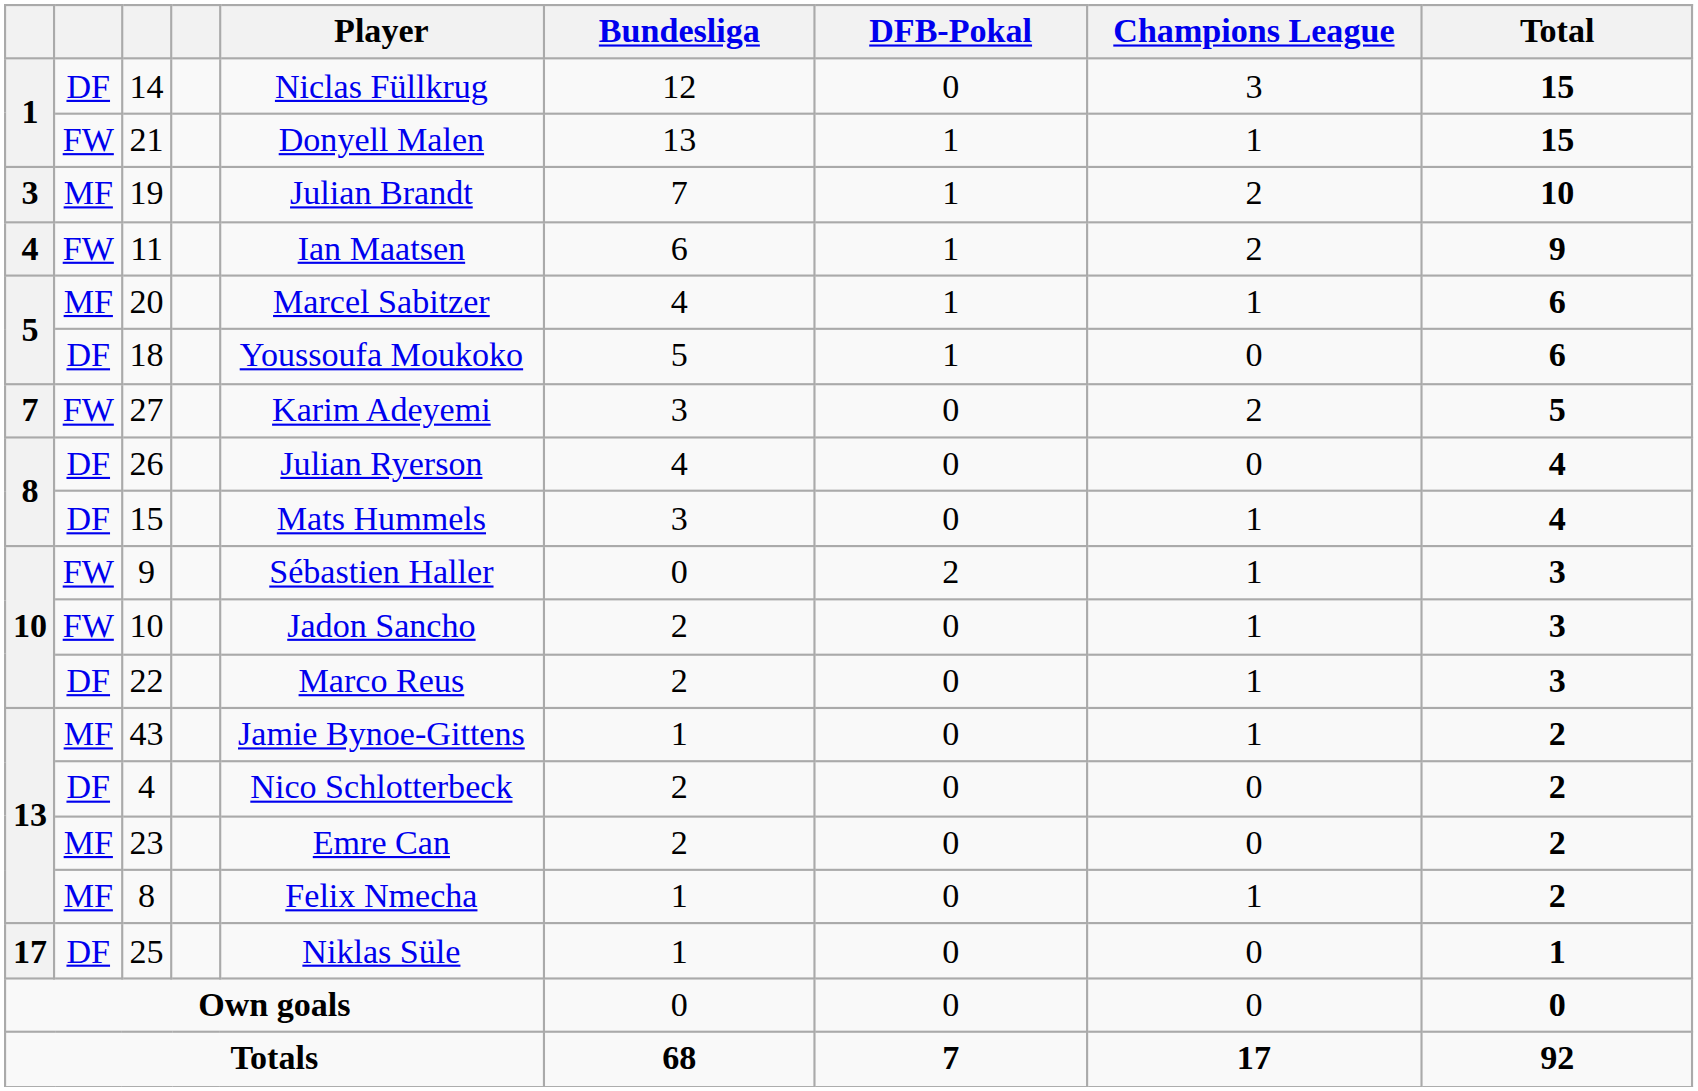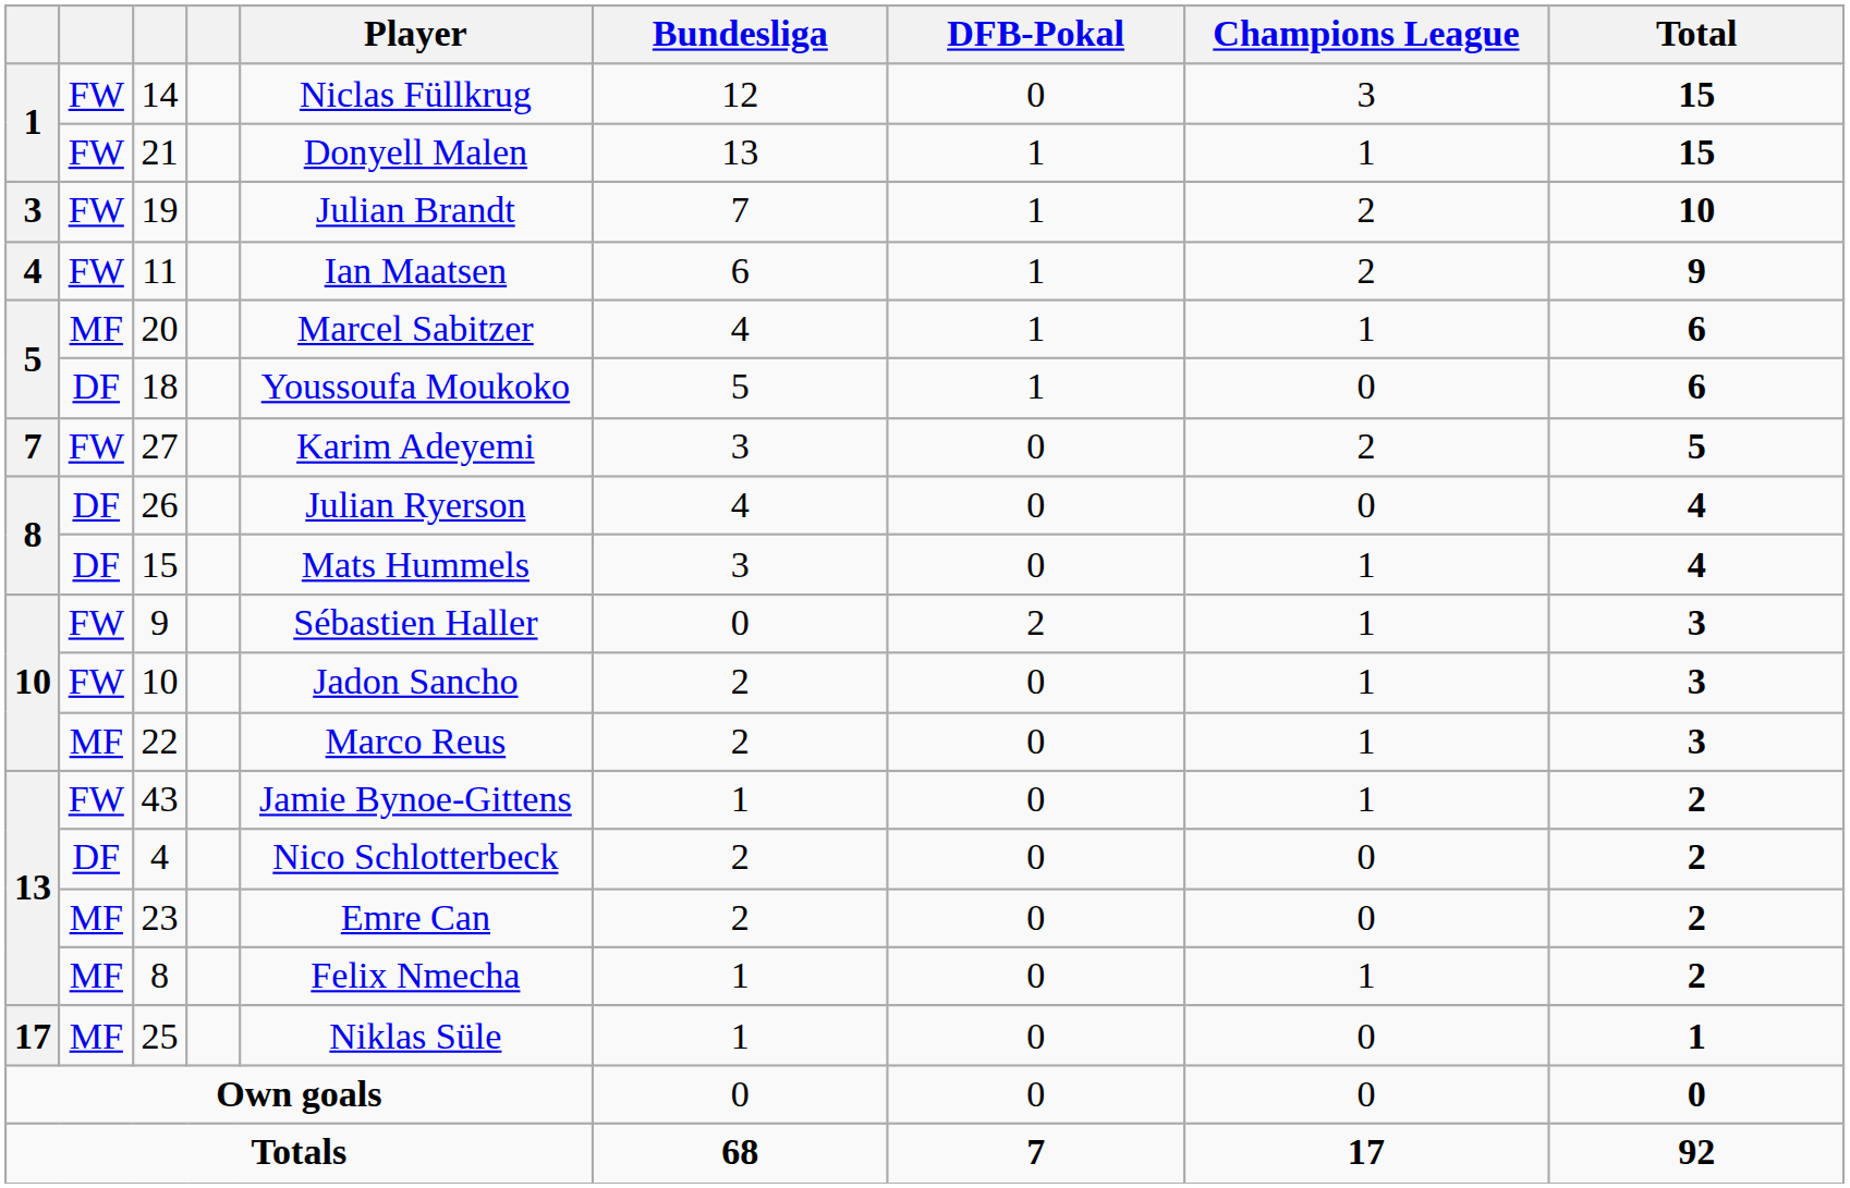14 | column 2: DF -> FW
19 | column 2: MF -> FW
22 | column 2: DF -> MF
43 | column 2: MF -> FW
25 | column 2: DF -> MF
